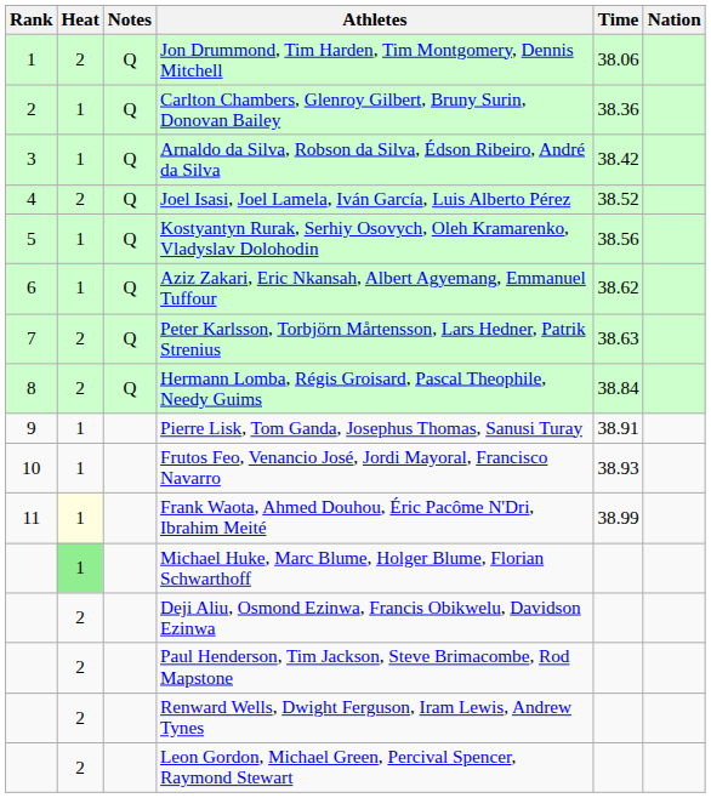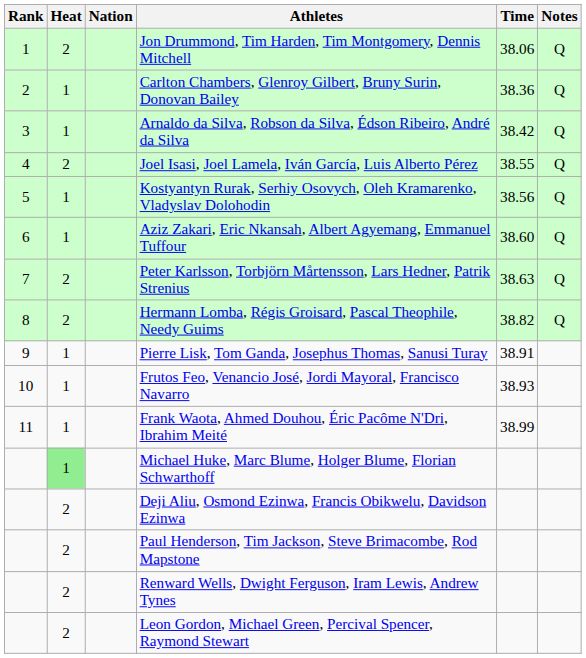columns swapped: Nation <-> Notes
Joel Isasi, Joel Lamela, Iván García, Luis Alberto Pérez | Time: 38.52 -> 38.55
Aziz Zakari, Eric Nkansah, Albert Agyemang, Emmanuel Tuffour | Time: 38.62 -> 38.60
Hermann Lomba, Régis Groisard, Pascal Theophile, Needy Guims | Time: 38.84 -> 38.82
Frank Waota, Ahmed Douhou, Éric Pacôme N'Dri, Ibrahim Meité | Heat: lightyellow background -> no background
